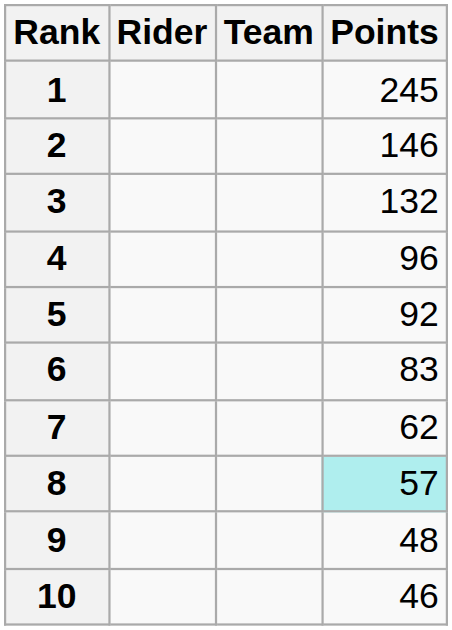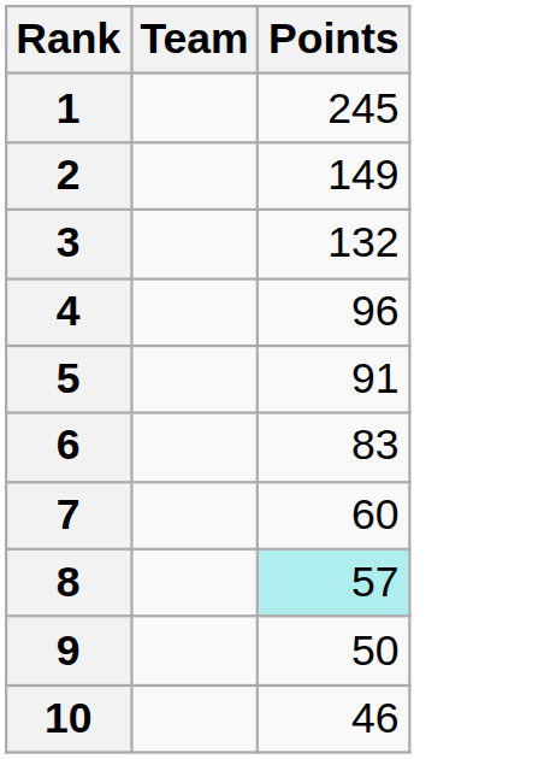- column: Rider
2 | Points: 146 -> 149
5 | Points: 92 -> 91
7 | Points: 62 -> 60
9 | Points: 48 -> 50
